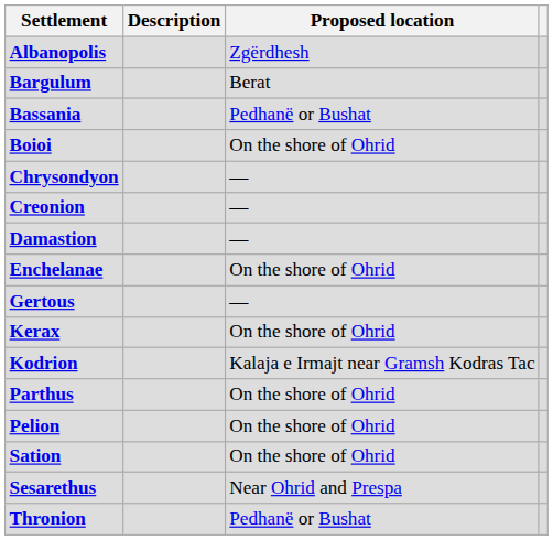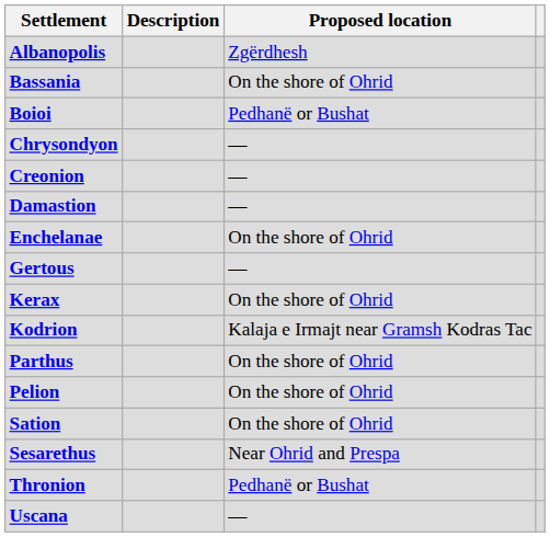- row: Bargulum | Berat
Bassania | Proposed location: Pedhanë or Bushat -> On the shore of Ohrid
Boioi | Proposed location: On the shore of Ohrid -> Pedhanë or Bushat
+ row: Uscana | —
